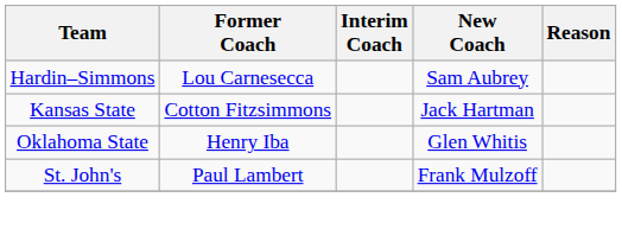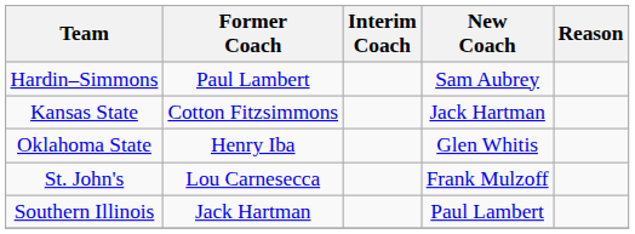Hardin–Simmons | Former Coach: Lou Carnesecca -> Paul Lambert
St. John's | Former Coach: Paul Lambert -> Lou Carnesecca
+ row: Southern Illinois | Jack Hartman | Paul Lambert
